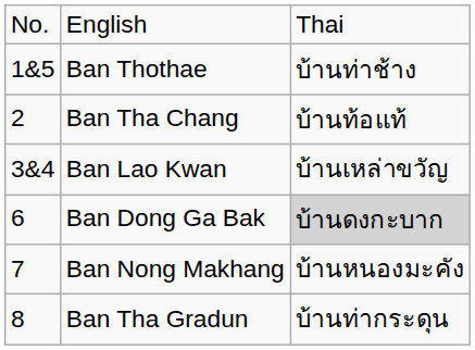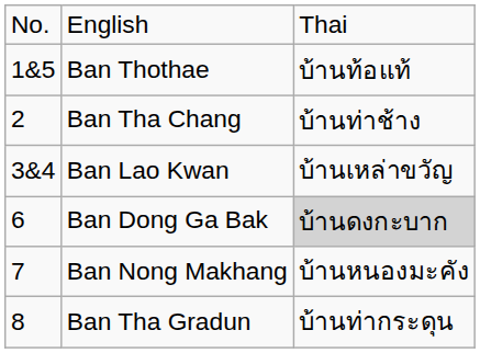Ban Thothae | column 3: บ้านท่าช้าง -> บ้านท้อแท้
Ban Tha Chang | column 3: บ้านท้อแท้ -> บ้านท่าช้าง
